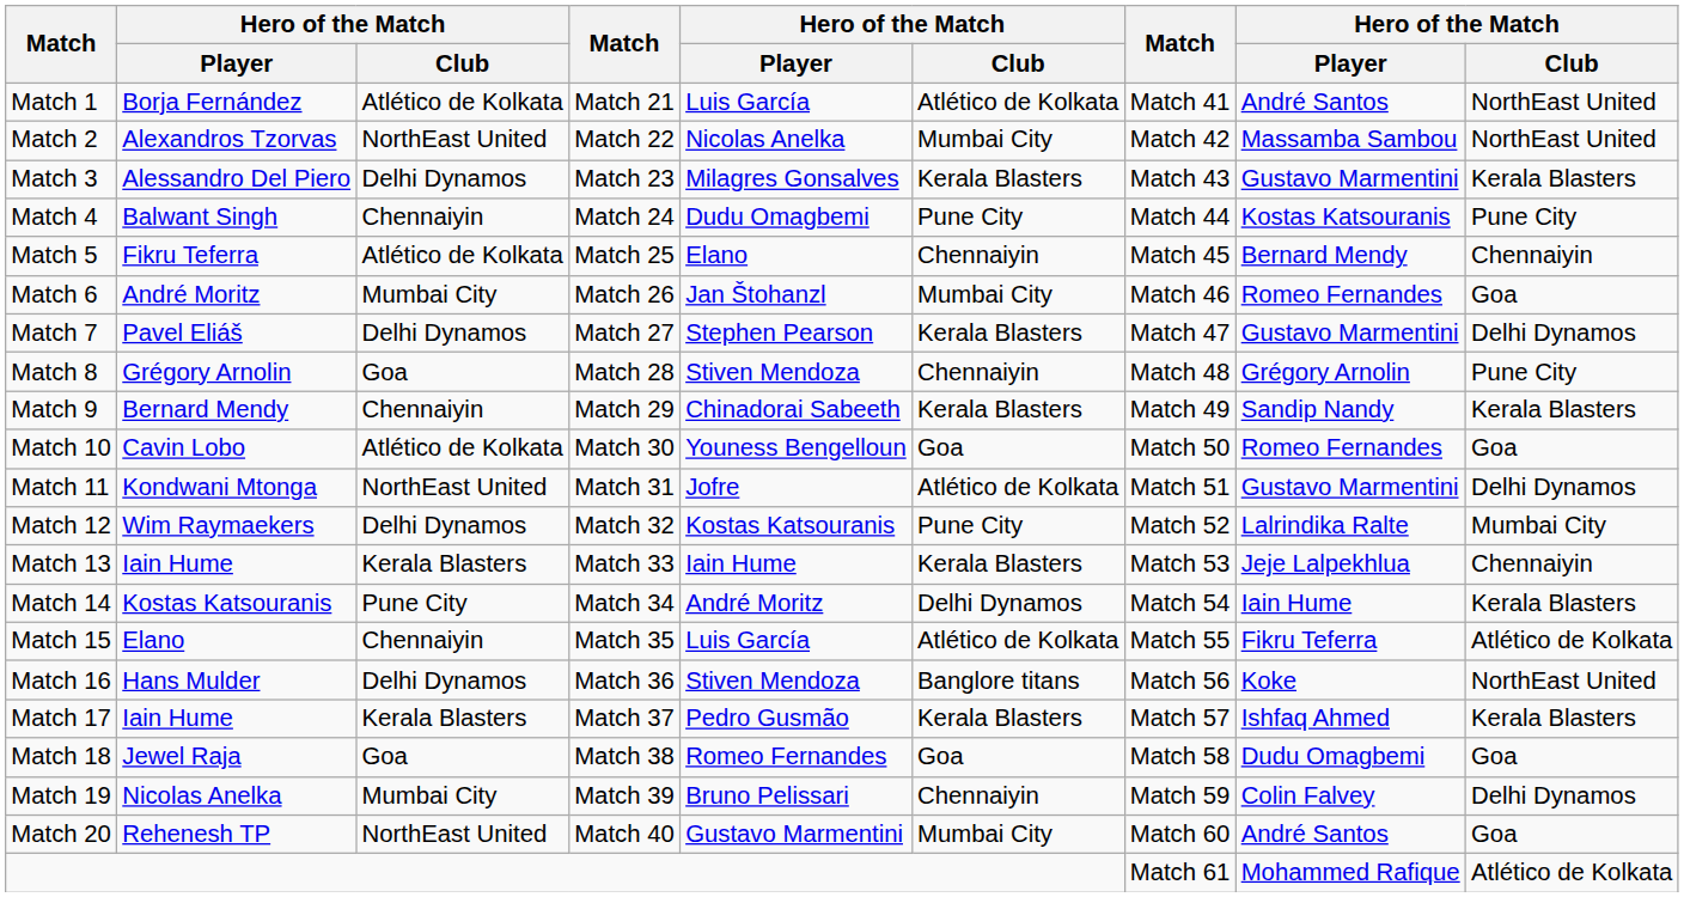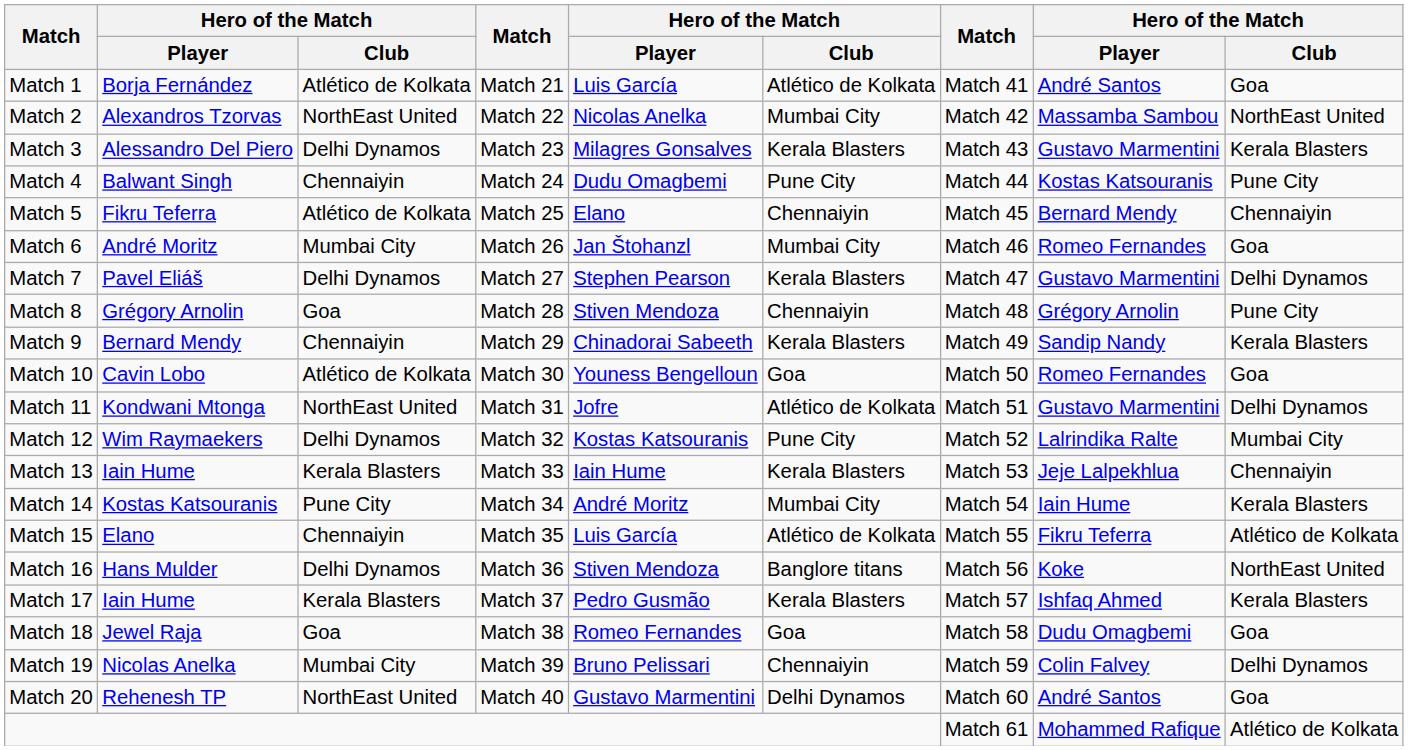Match 1 | column 9: NorthEast United -> Goa
Match 14 | column 6: Delhi Dynamos -> Mumbai City
Match 20 | column 6: Mumbai City -> Delhi Dynamos
